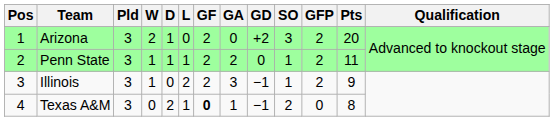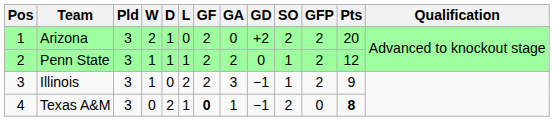Arizona | SO: 3 -> 2
Penn State | Pts: 11 -> 12
Texas A&M | Pts: normal -> bold
